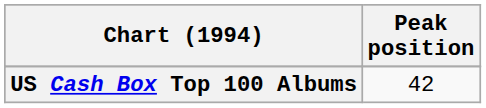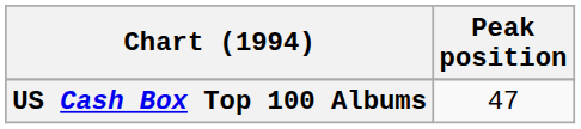US Cash Box Top 100 Albums | Peak position: 42 -> 47
